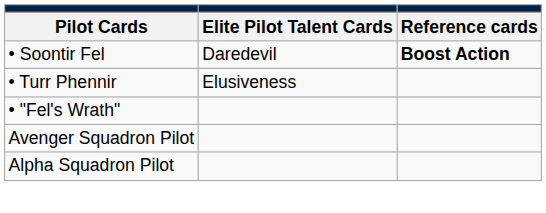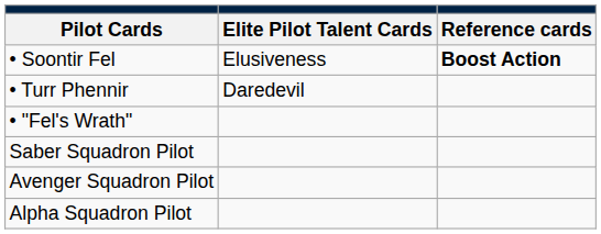• Soontir Fel | column 2: Daredevil -> Elusiveness
• Turr Phennir | column 2: Elusiveness -> Daredevil
+ row: Saber Squadron Pilot
